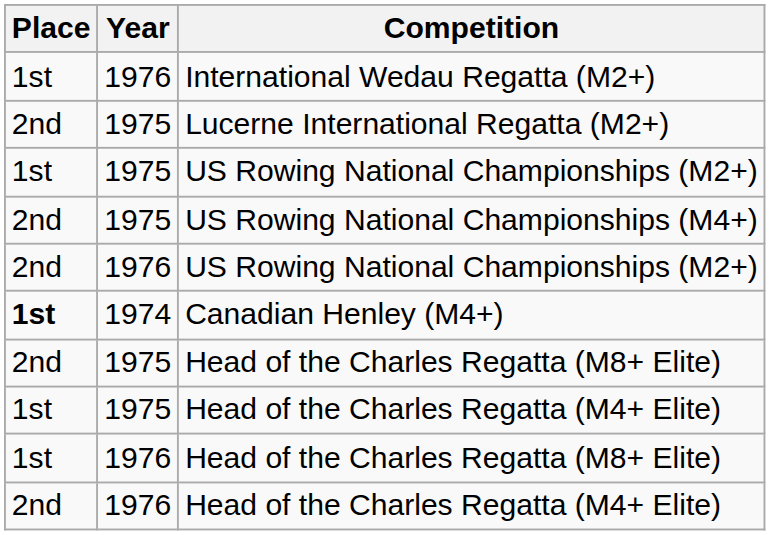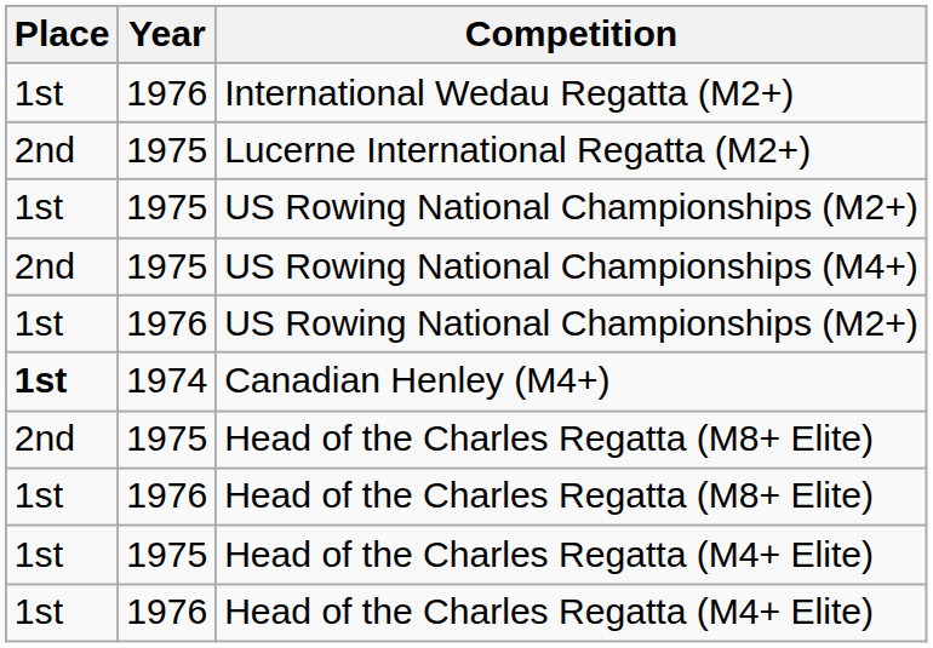1976 / US Rowing National Championships (M2+) | Place: 2nd -> 1st
rows swapped: 1975 / Head of the Charles Regatta (M4+ Elite) <-> 1976 / Head of the Charles Regatta (M8+ Elite)
1976 / Head of the Charles Regatta (M4+ Elite) | Place: 2nd -> 1st
